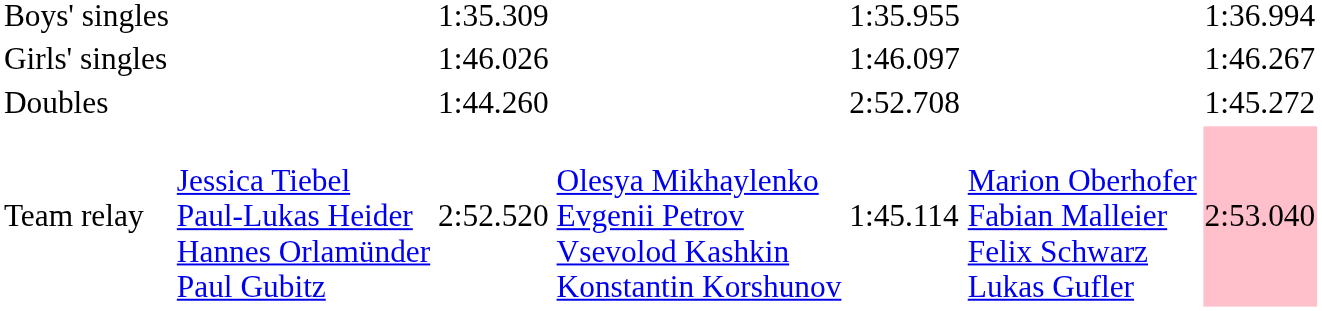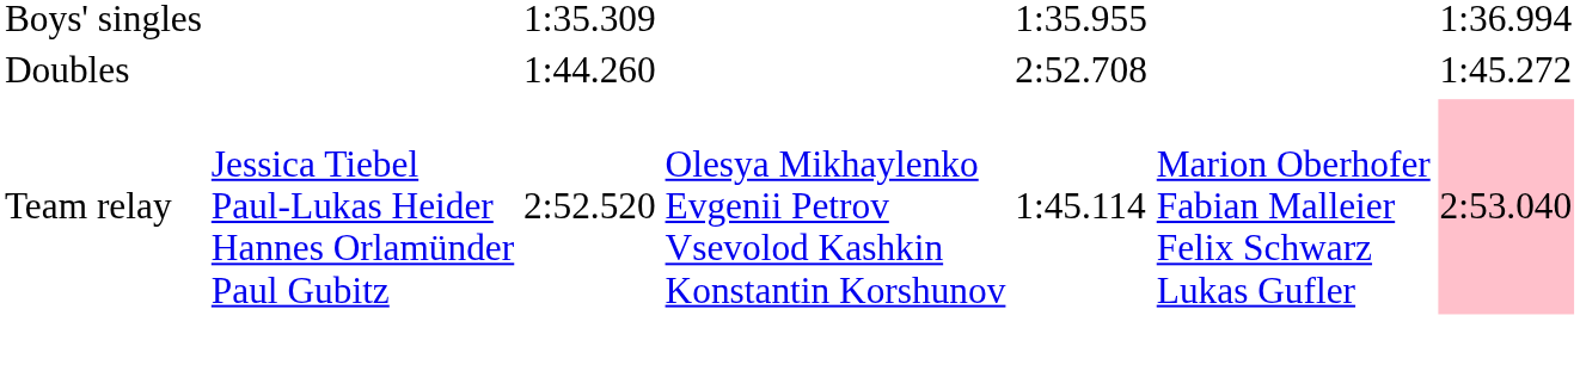- row: Girls' singles | 1:46.026 | 1:46.097 | 1:46.267
